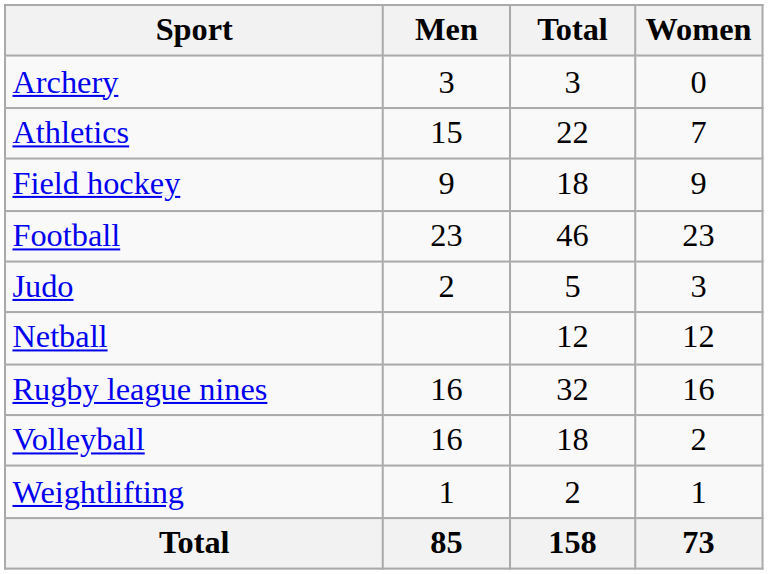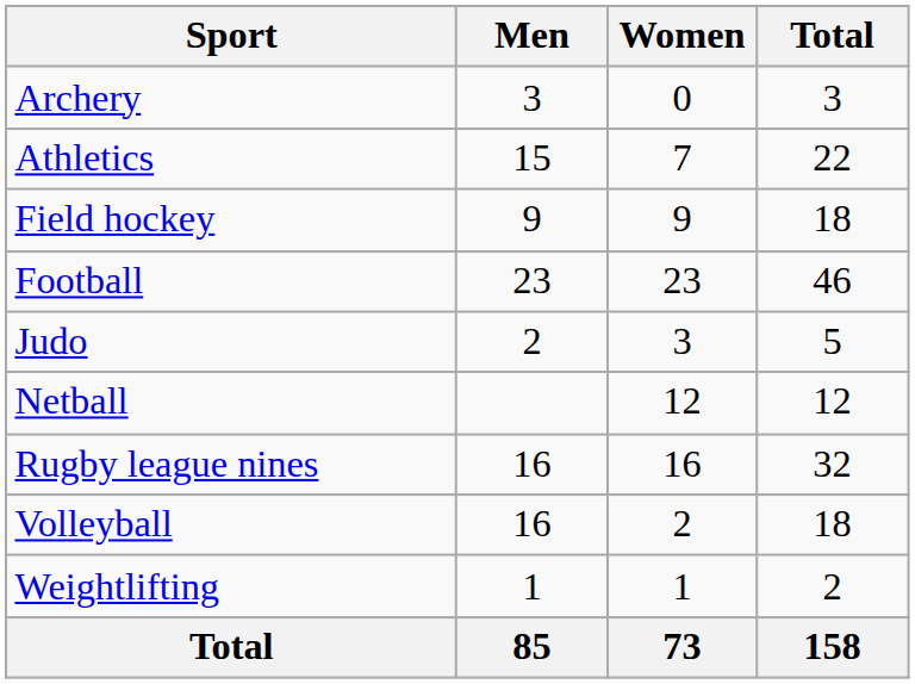columns swapped: Women <-> Total
